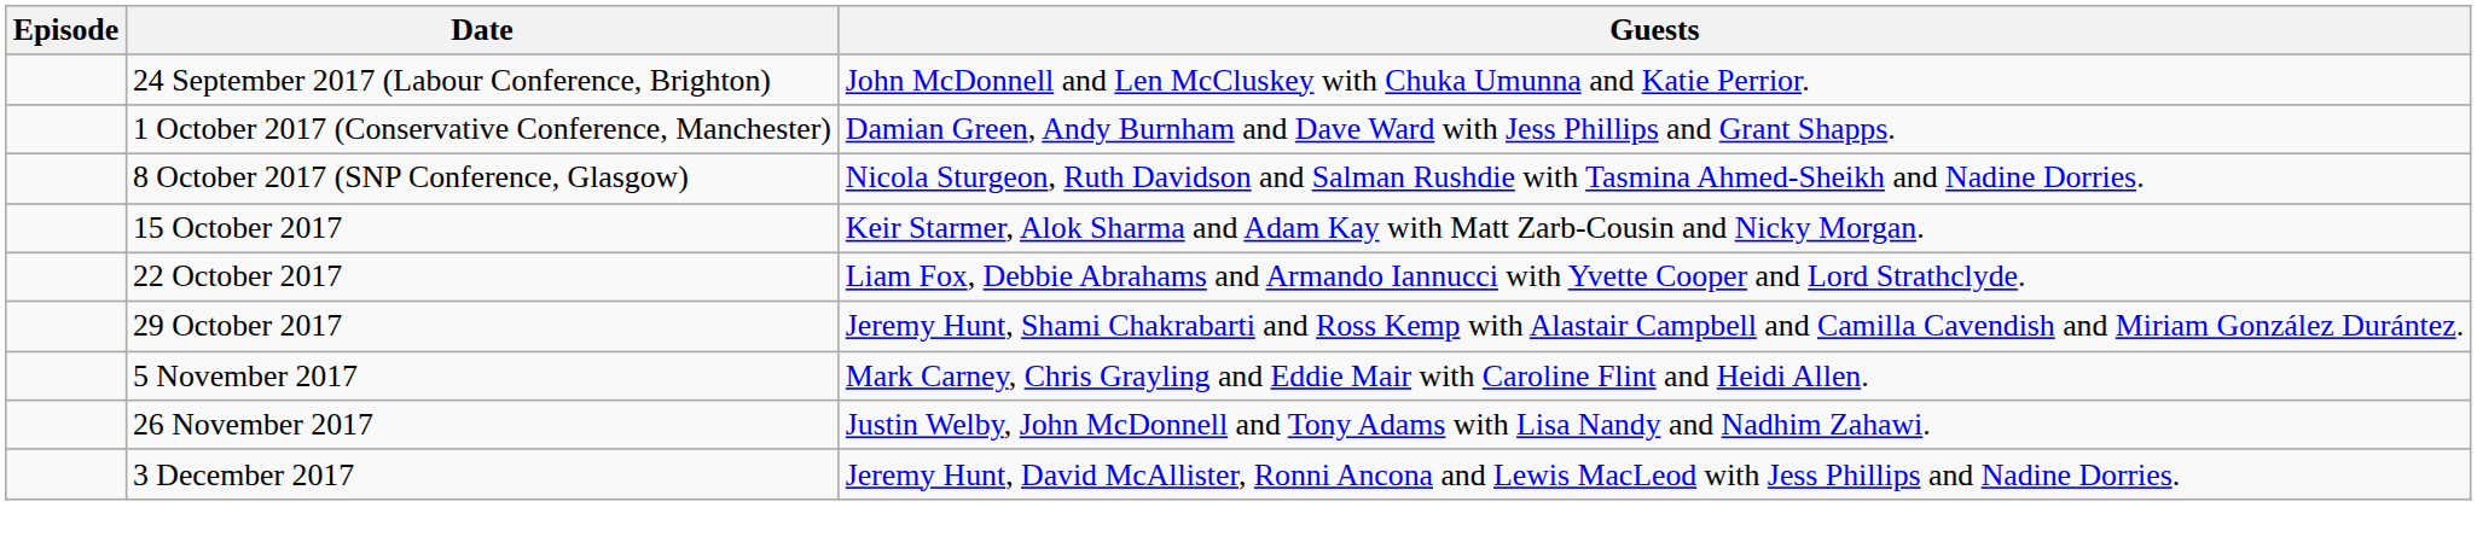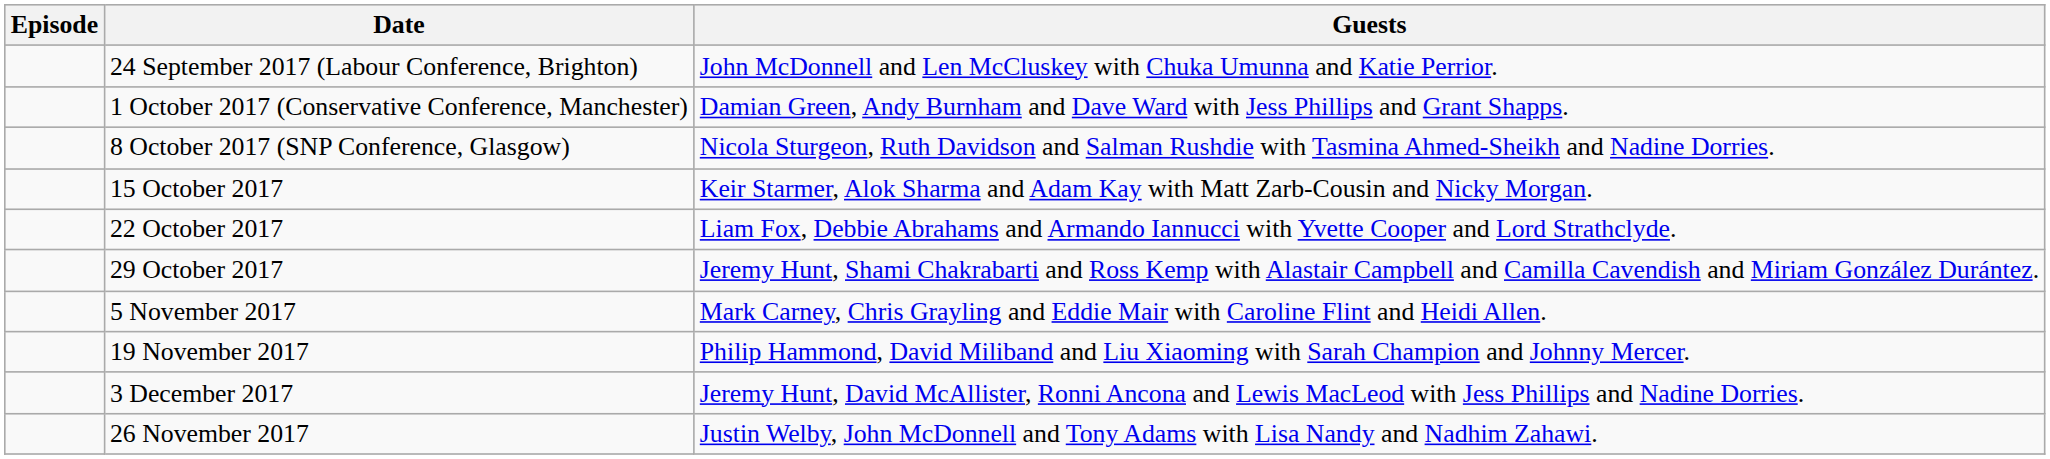+ row: 19 November 2017 | Philip Hammond, David Miliband and Liu Xiaoming with Sarah Champion and Johnny Mercer.
rows swapped: 26 November 2017 <-> 3 December 2017
